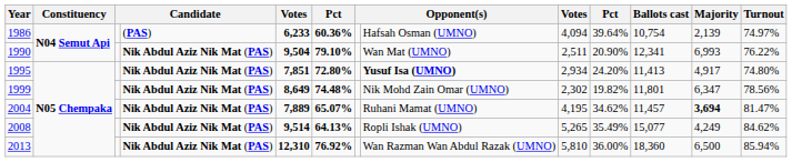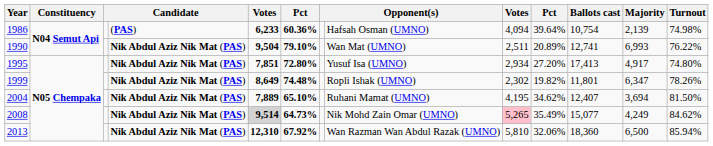1986 | Turnout: 74.97% -> 74.98%
1990 | column 10: 20.90% -> 20.89%
1990 | Ballots cast: 12,341 -> 12,741
1995 | column 8: bold -> normal
1995 | column 10: 24.20% -> 27.20%
1995 | Ballots cast: 11,413 -> 17,413
1999 | column 8: Nik Mohd Zain Omar (UMNO) -> Ropli Ishak (UMNO)
1999 | Turnout: 78.56% -> 78.26%
2004 | column 6: 65.07% -> 65.10%
2004 | Ballots cast: 11,457 -> 12,407
2004 | Majority: bold -> normal
2004 | Turnout: 81.47% -> 81.50%
2008 | column 5: no background -> lightgrey background
2008 | column 6: 64.13% -> 64.73%
2008 | column 8: Ropli Ishak (UMNO) -> Nik Mohd Zain Omar (UMNO)
2008 | column 9: no background -> pink background
2013 | column 6: 76.92% -> 67.92%
2013 | column 10: 36.00% -> 32.06%
